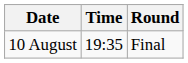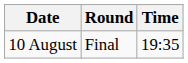columns swapped: Time <-> Round
